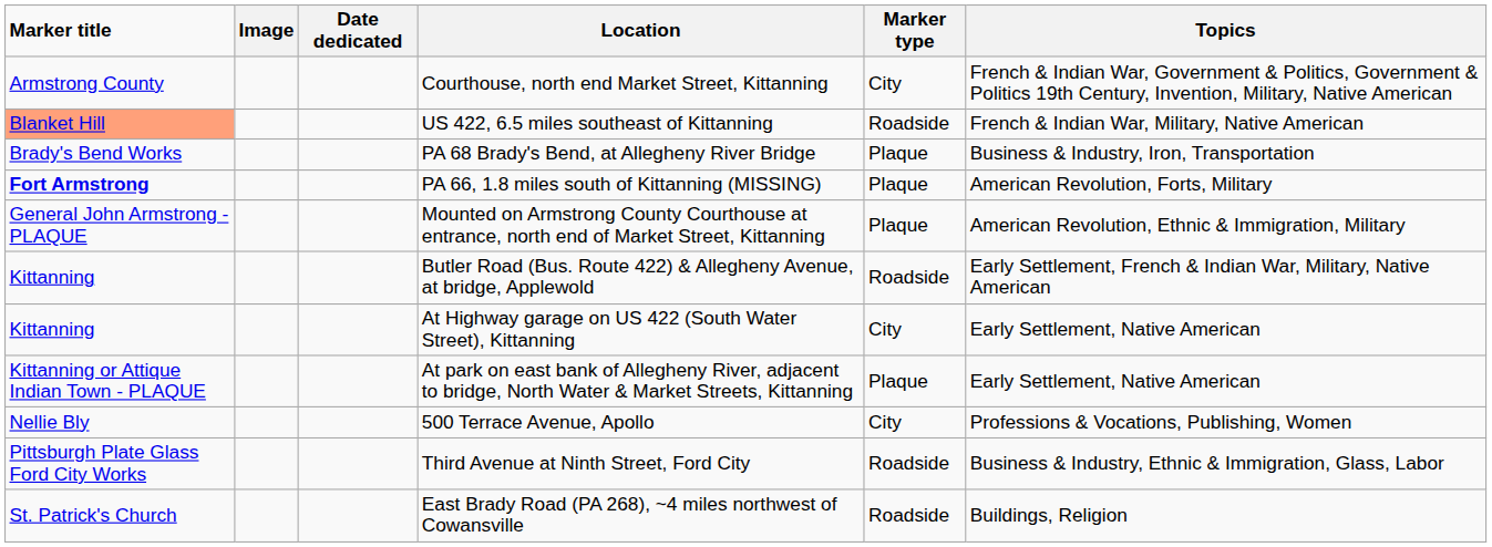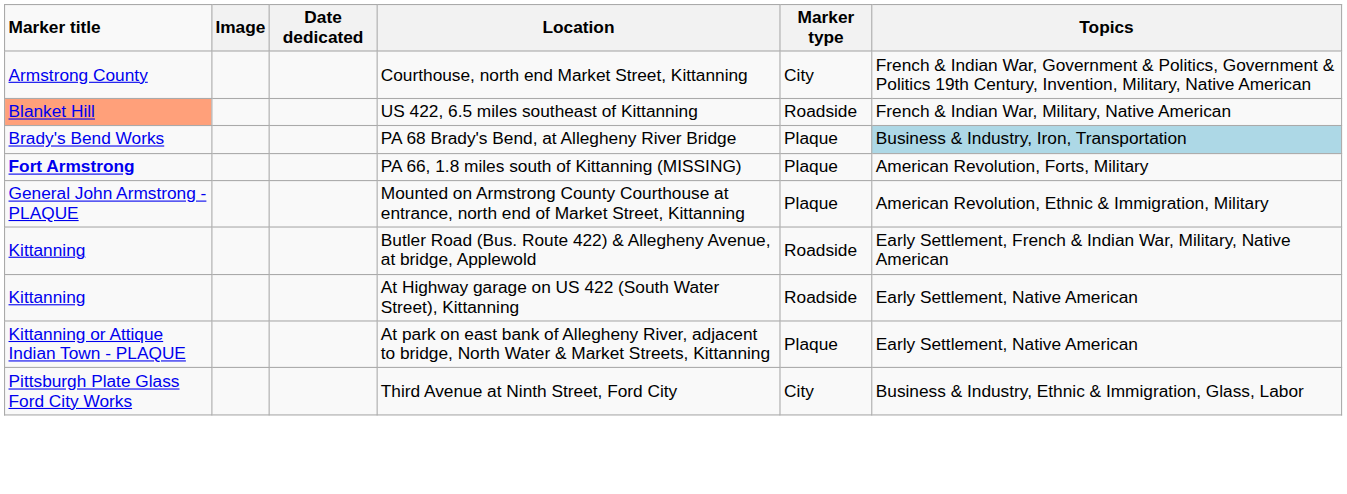PA 68 Brady's Bend, at Allegheny River Bridge | Topics: no background -> lightblue background
At Highway garage on US 422 (South Water Street), Kittanning | Marker type: City -> Roadside
- row: Nellie Bly | 500 Terrace Avenue, Apollo | City | Professions & Vocations, Publishing, Women
Third Avenue at Ninth Street, Ford City | Marker type: Roadside -> City
- row: St. Patrick's Church | East Brady Road (PA 268), ~4 miles northwest of Cowansville | Roadside | Buildings, Religion
